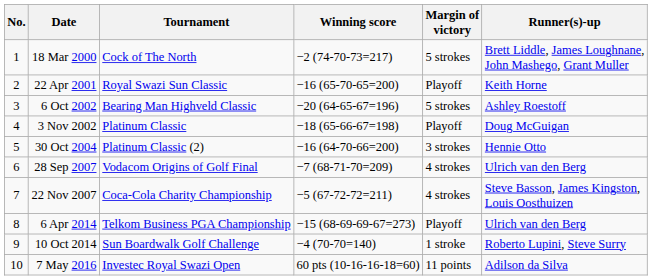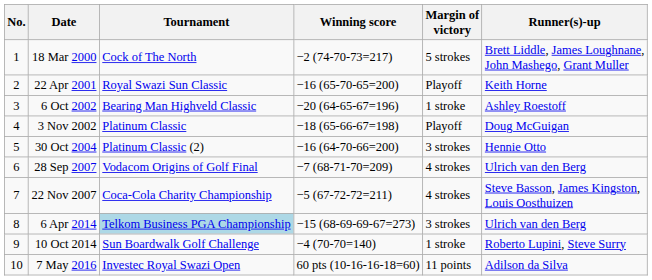6 Oct 2002 | Margin of victory: 5 strokes -> 1 stroke
6 Apr 2014 | Tournament: no background -> lightblue background
6 Apr 2014 | Margin of victory: Playoff -> 3 strokes
